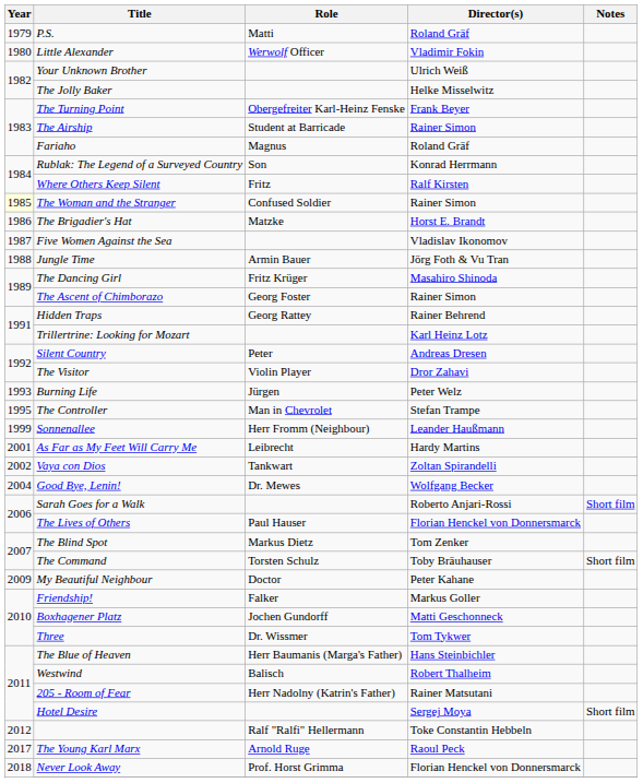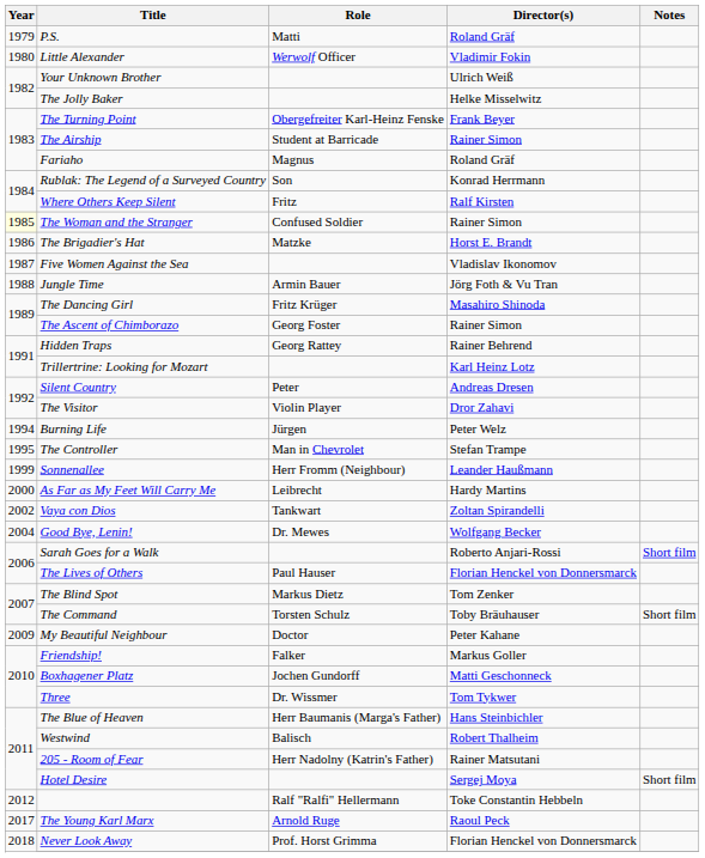Burning Life | Year: 1993 -> 1994
As Far as My Feet Will Carry Me | Year: 2001 -> 2000
